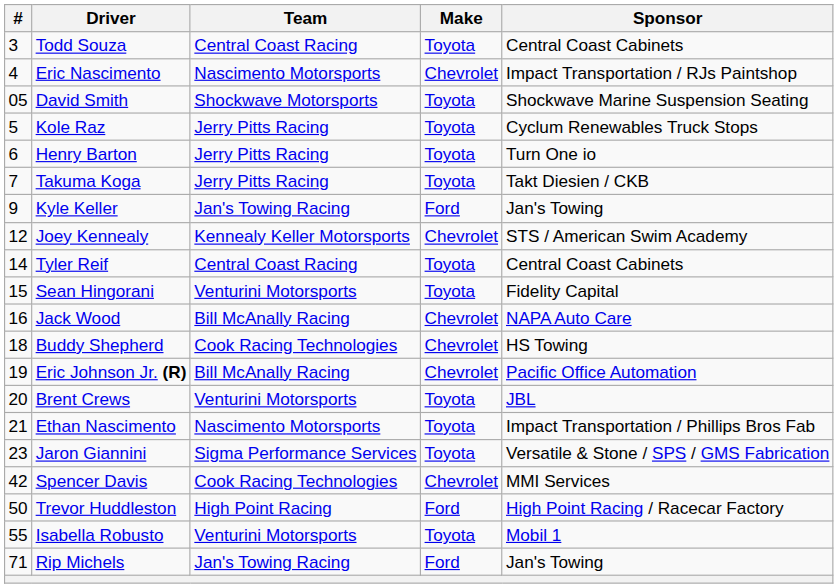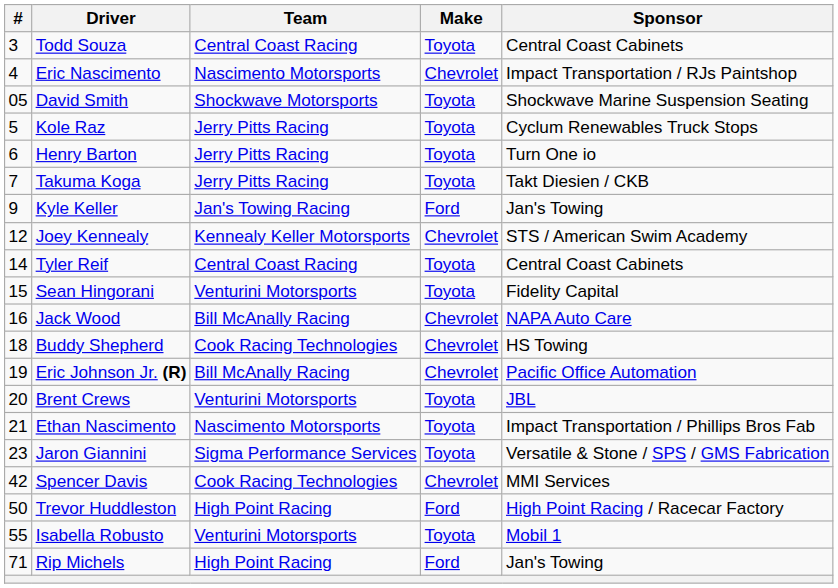Rip Michels | Team: Jan's Towing Racing -> High Point Racing
